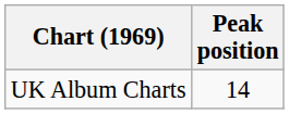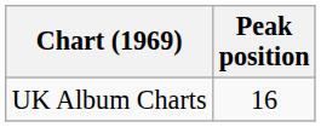UK Album Charts | Peak position: 14 -> 16
